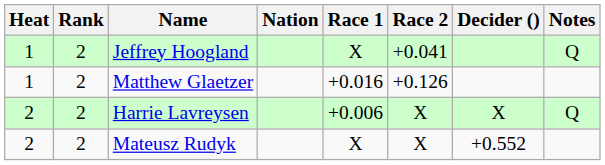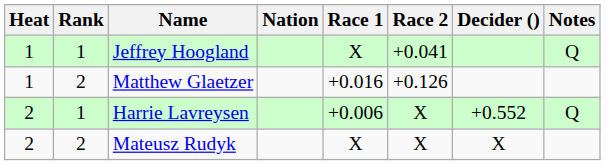Jeffrey Hoogland | Rank: 2 -> 1
Harrie Lavreysen | Rank: 2 -> 1
Harrie Lavreysen | Decider (): X -> +0.552
Mateusz Rudyk | Decider (): +0.552 -> X
